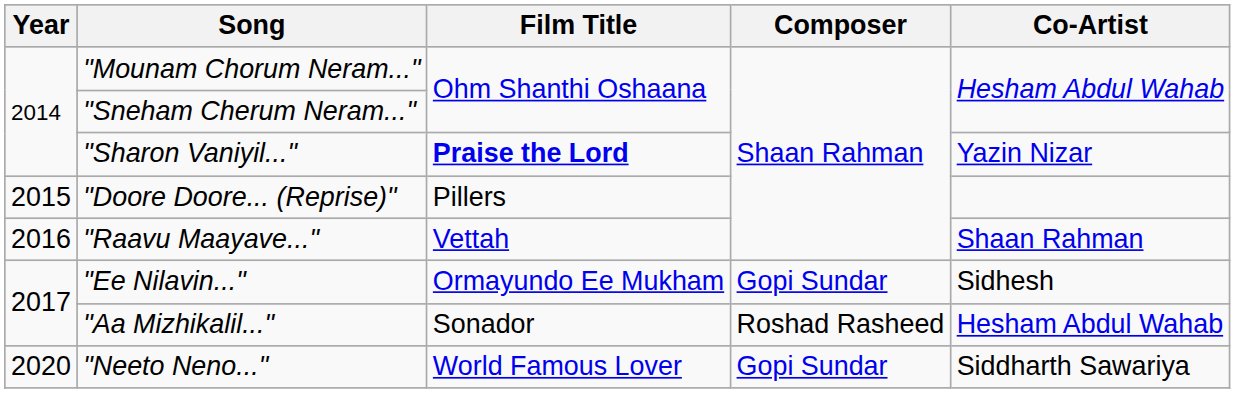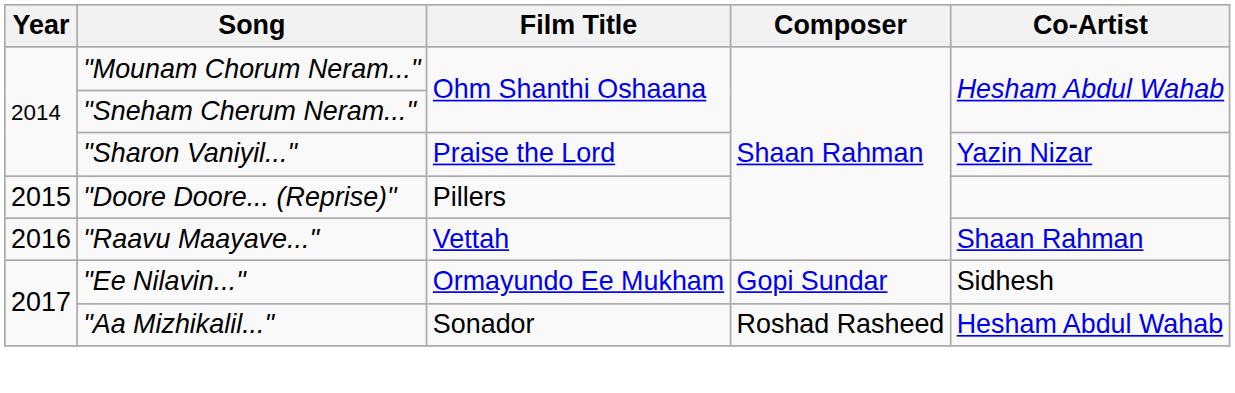"Sharon Vaniyil..." | Film Title: bold -> normal
- row: 2020 | "Neeto Neno..." | World Famous Lover | Gopi Sundar | Siddharth Sawariya
